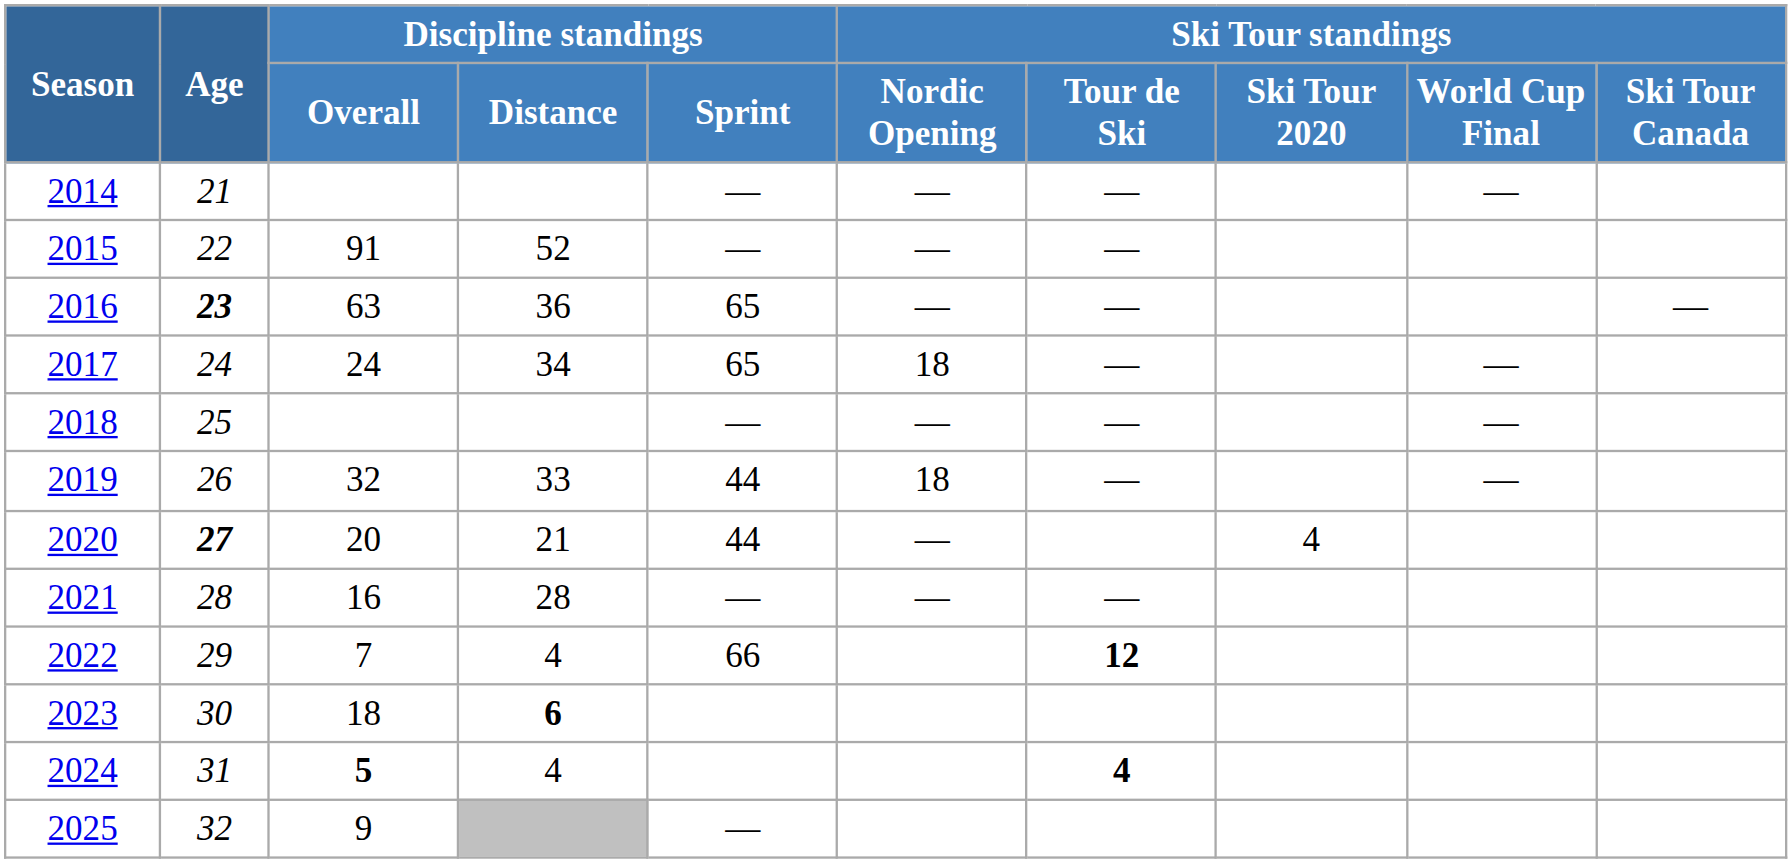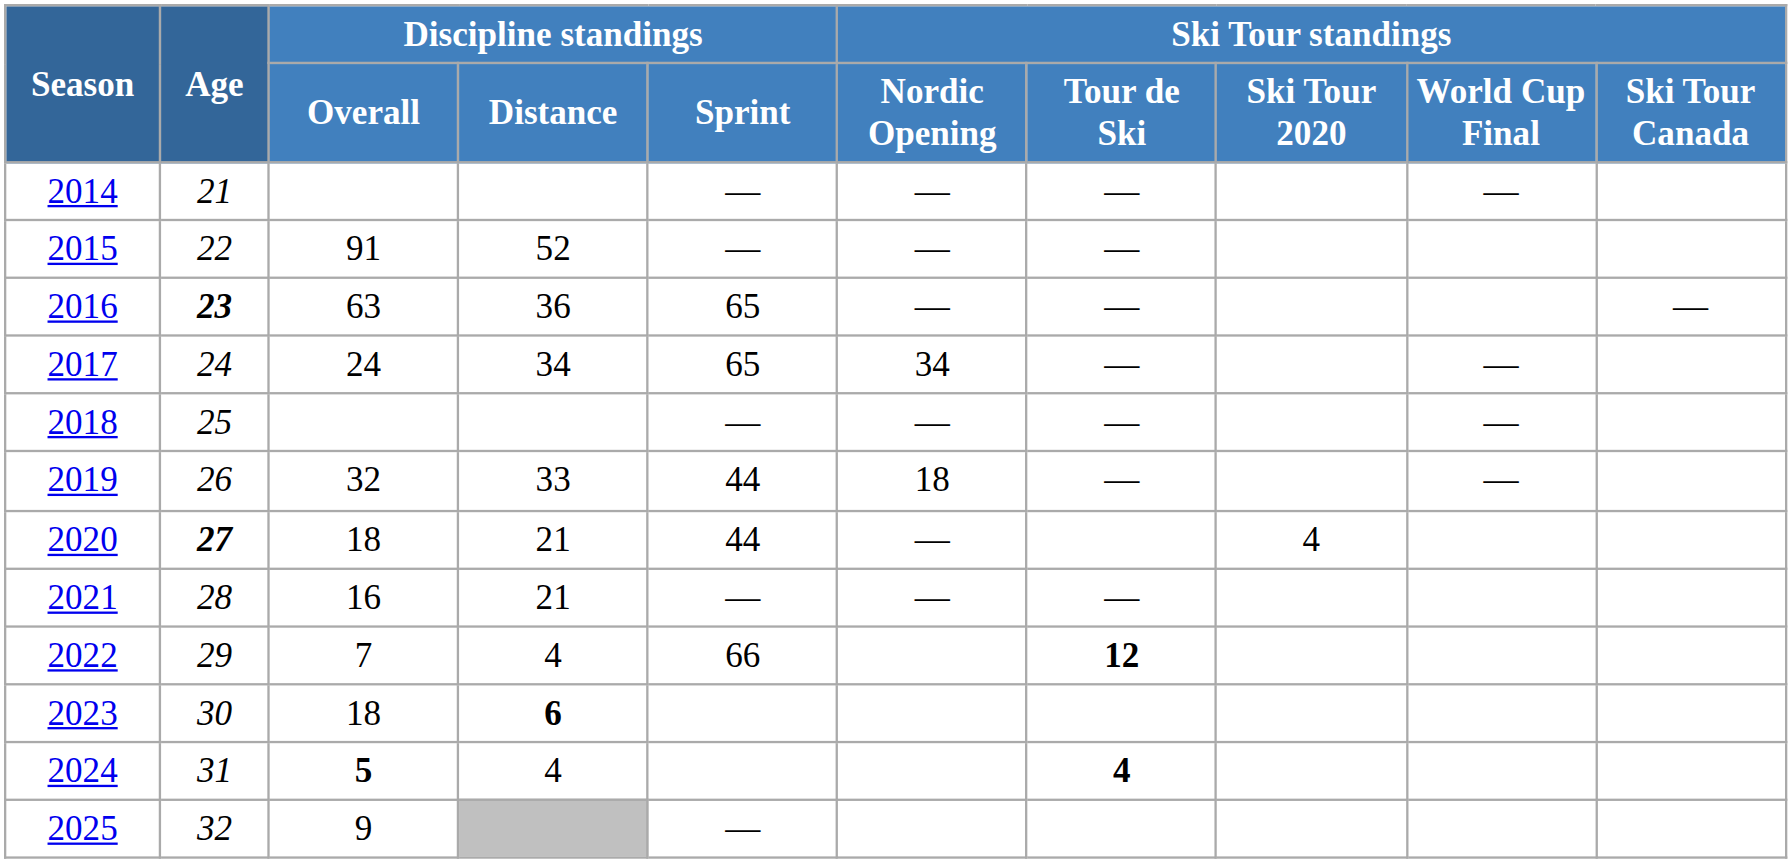2017 | Ski Tour standings / Nordic Opening: 18 -> 34
2020 | Discipline standings / Overall: 20 -> 18
2021 | Discipline standings / Distance: 28 -> 21
